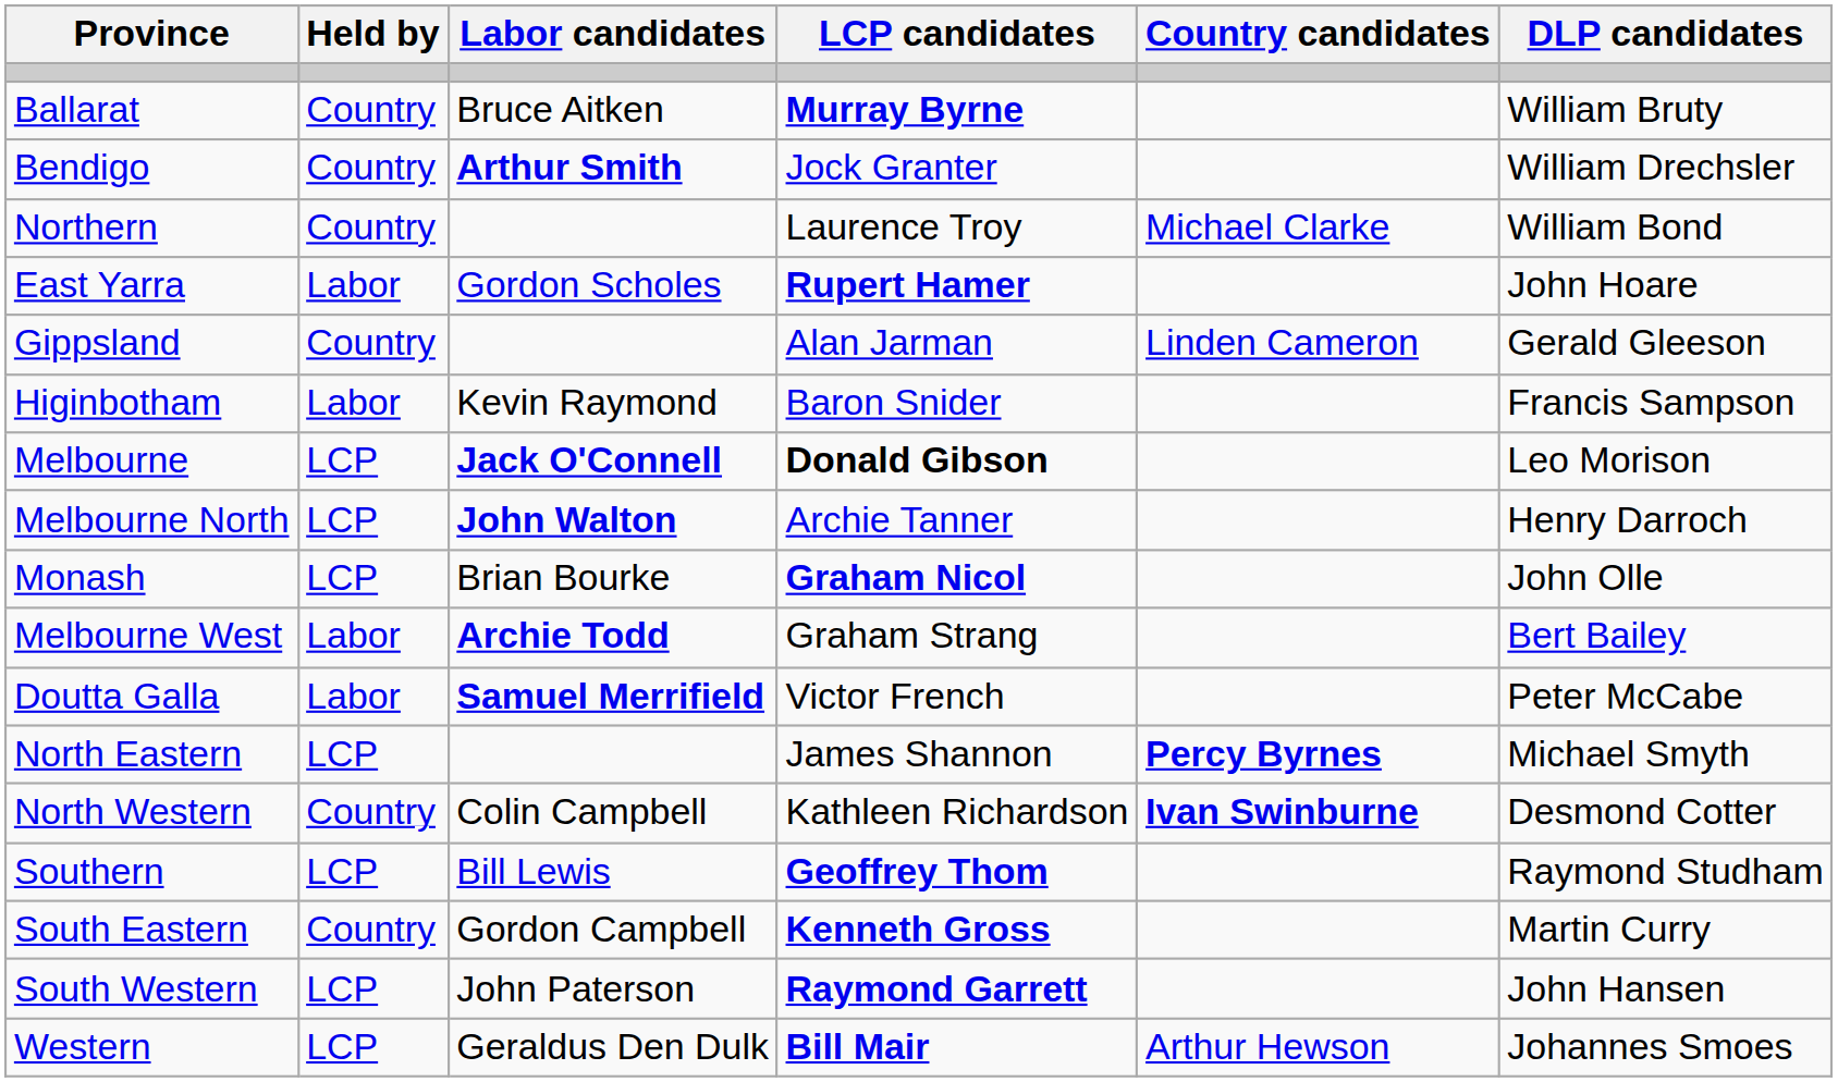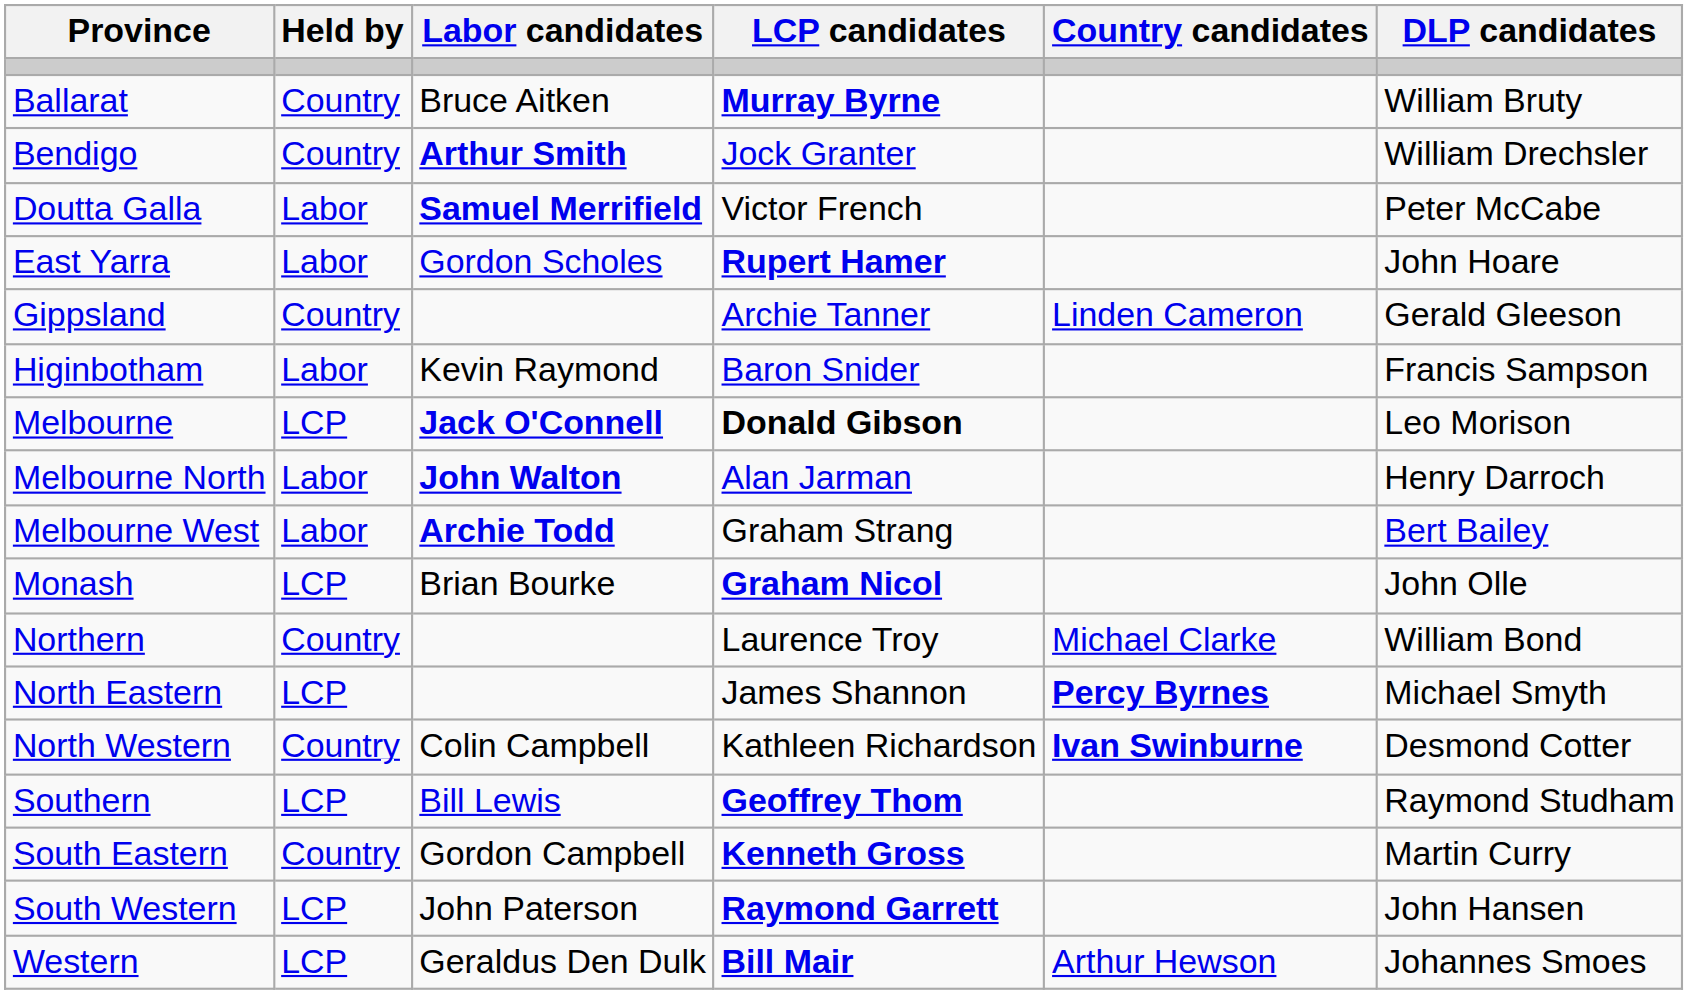rows swapped: Doutta Galla <-> Northern
Gippsland | LCP candidates: Alan Jarman -> Archie Tanner
Melbourne North | Held by: LCP -> Labor
Melbourne North | LCP candidates: Archie Tanner -> Alan Jarman
rows swapped: Melbourne West <-> Monash
